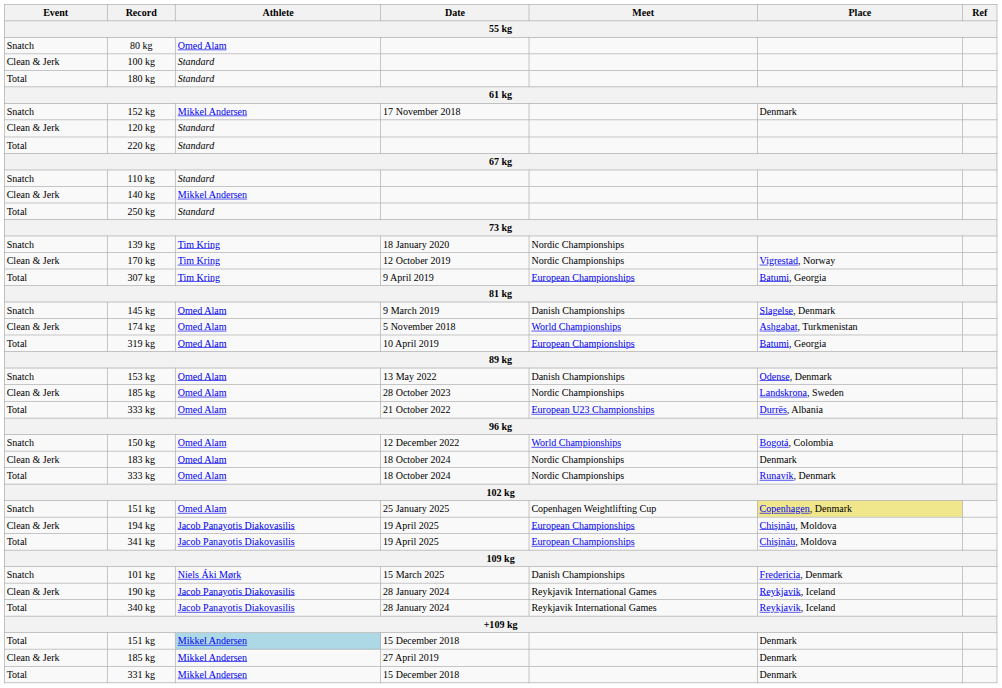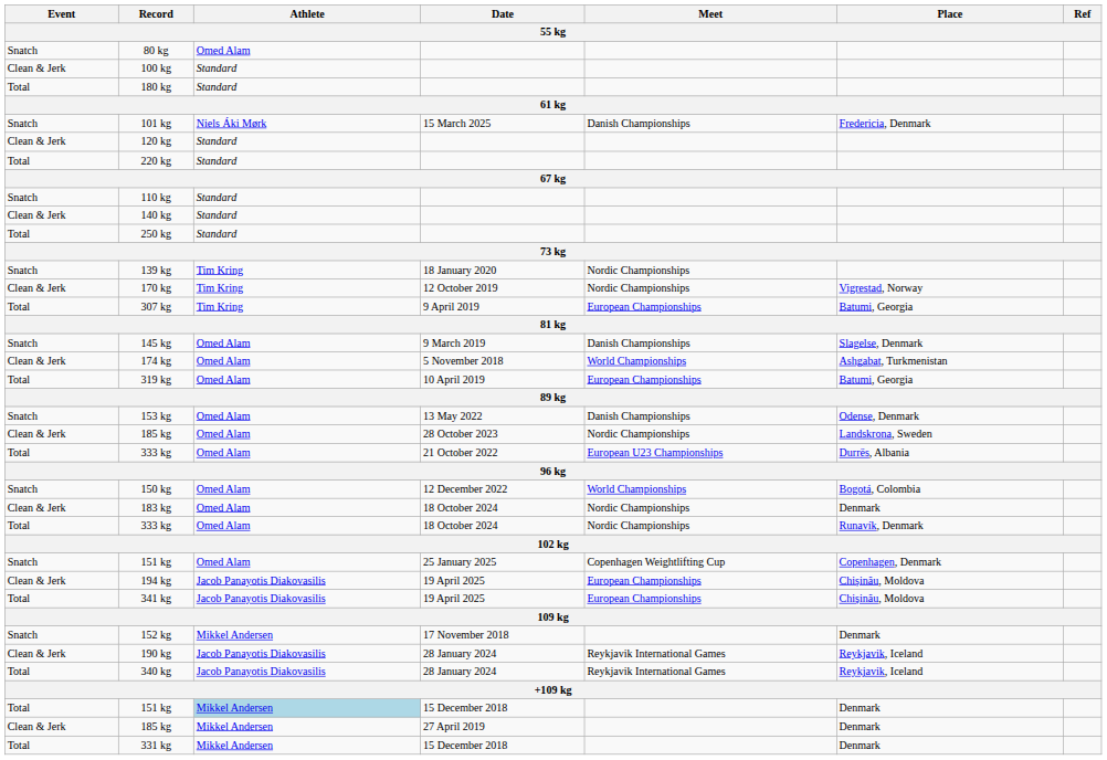rows swapped: 101 kg <-> 152 kg
140 kg | Athlete: Mikkel Andersen -> Standard
151 kg / 25 January 2025 | Place: khaki background -> no background
